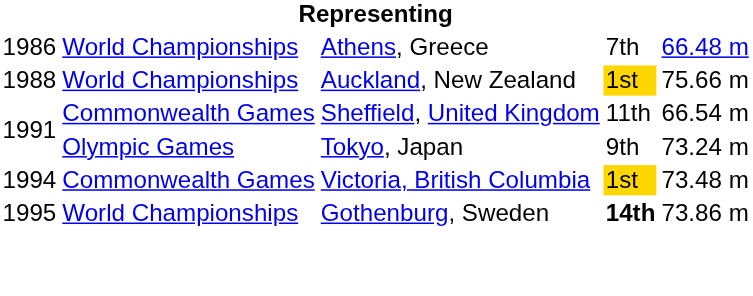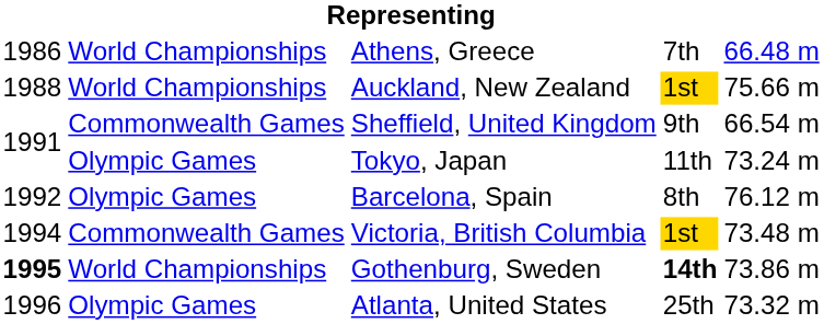Sheffield, United Kingdom | column 4: 11th -> 9th
Tokyo, Japan | column 4: 9th -> 11th
+ row: 1992 | Olympic Games | Barcelona, Spain | 8th | 76.12 m
Gothenburg, Sweden | column 1: normal -> bold
+ row: 1996 | Olympic Games | Atlanta, United States | 25th | 73.32 m
